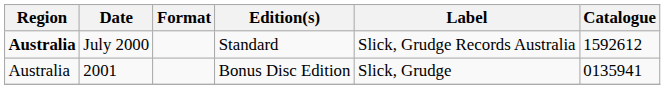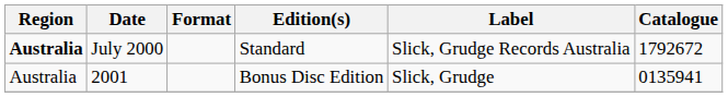July 2000 | Catalogue: 1592612 -> 1792672
